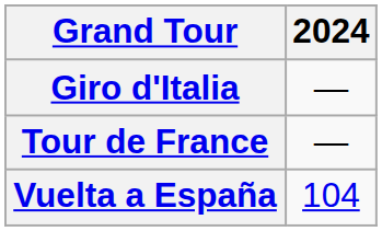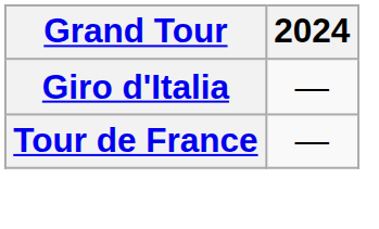- row: Vuelta a España | 104
